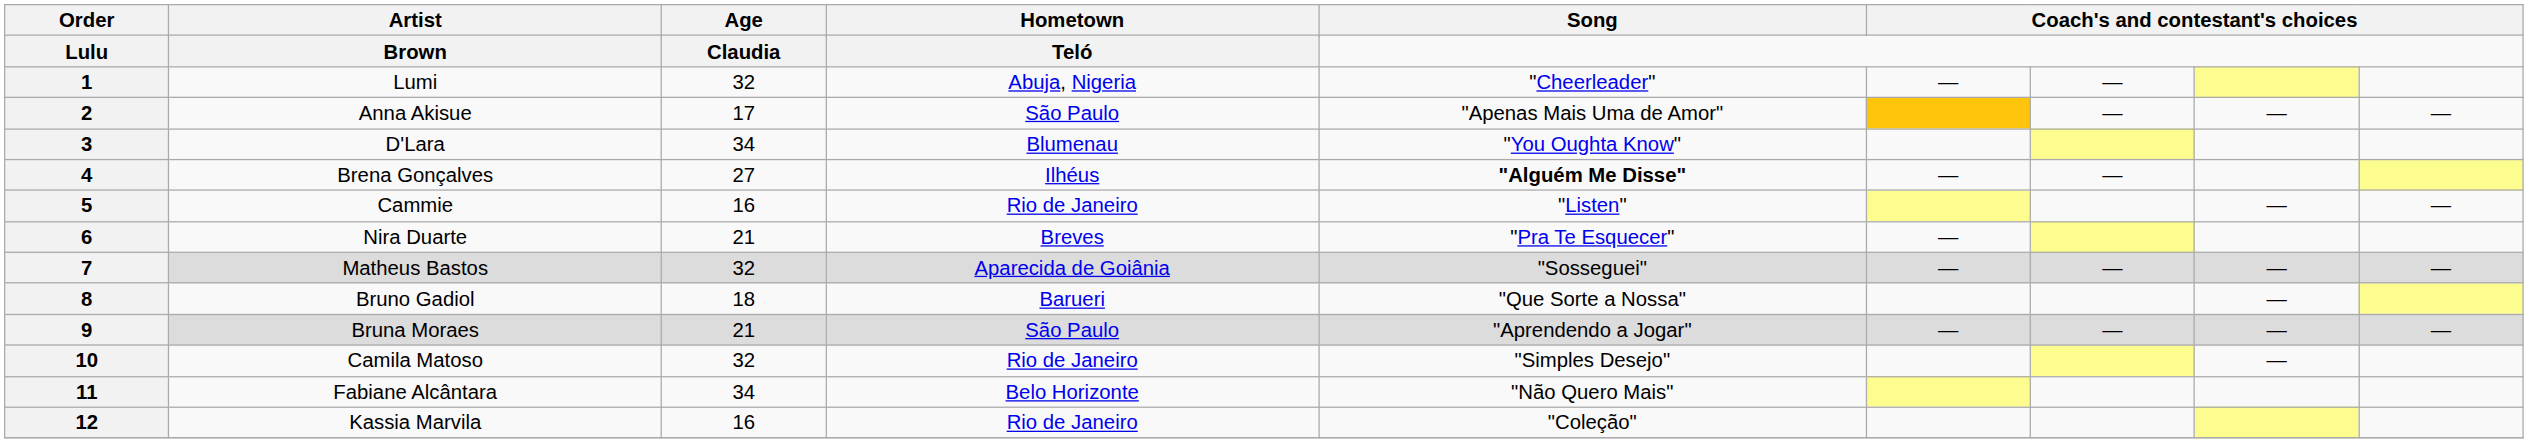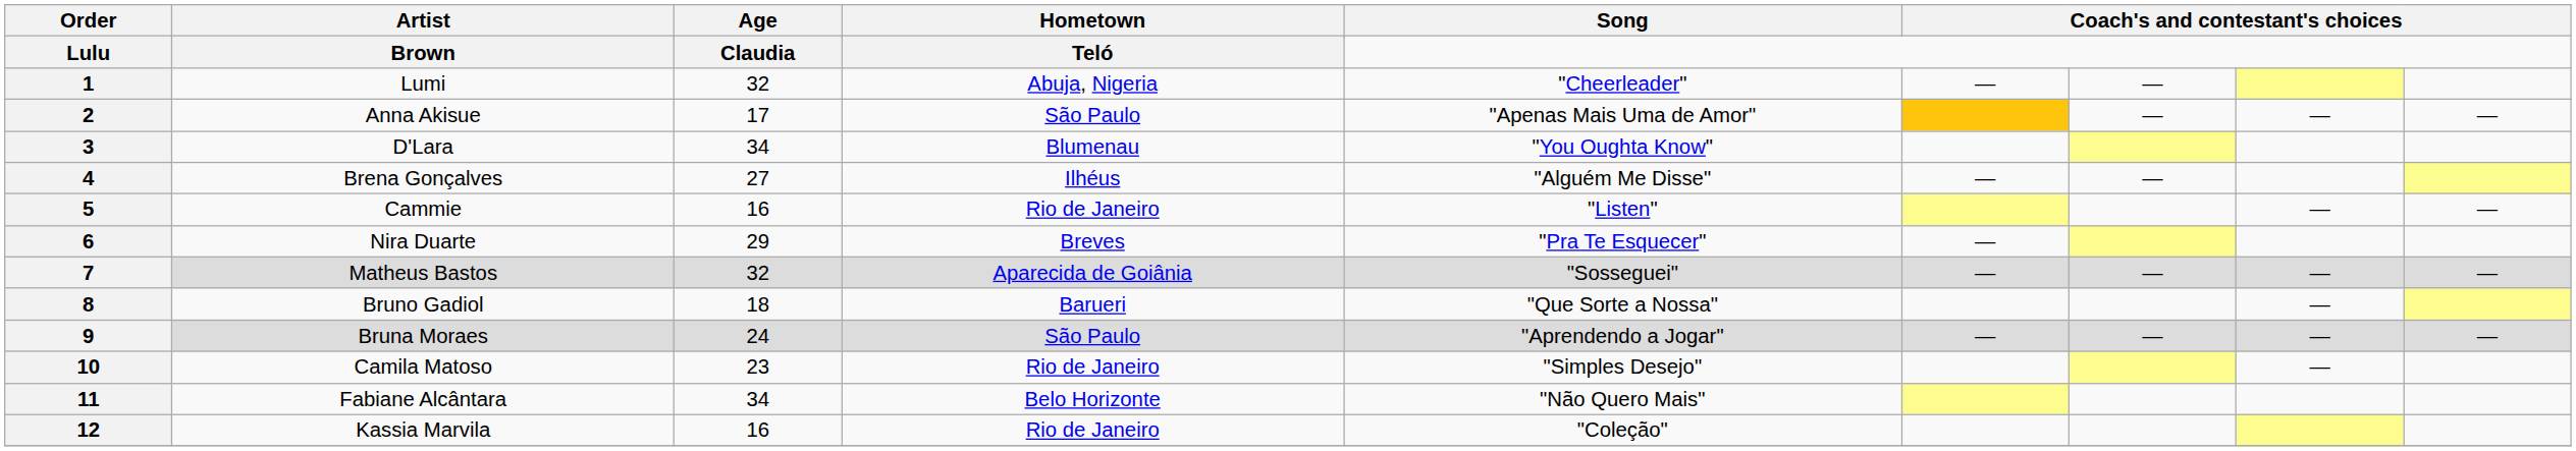4 | Song: bold -> normal
6 | Age: 21 -> 29
9 | Age: 21 -> 24
10 | Age: 32 -> 23
